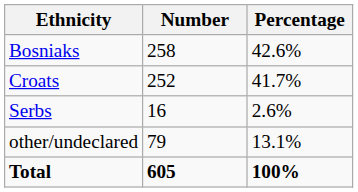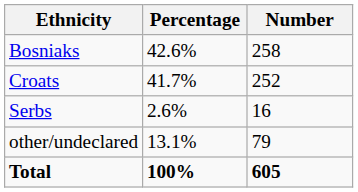columns swapped: Number <-> Percentage
